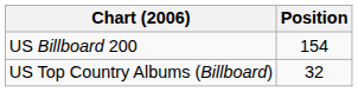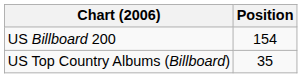US Top Country Albums (Billboard) | Position: 32 -> 35
